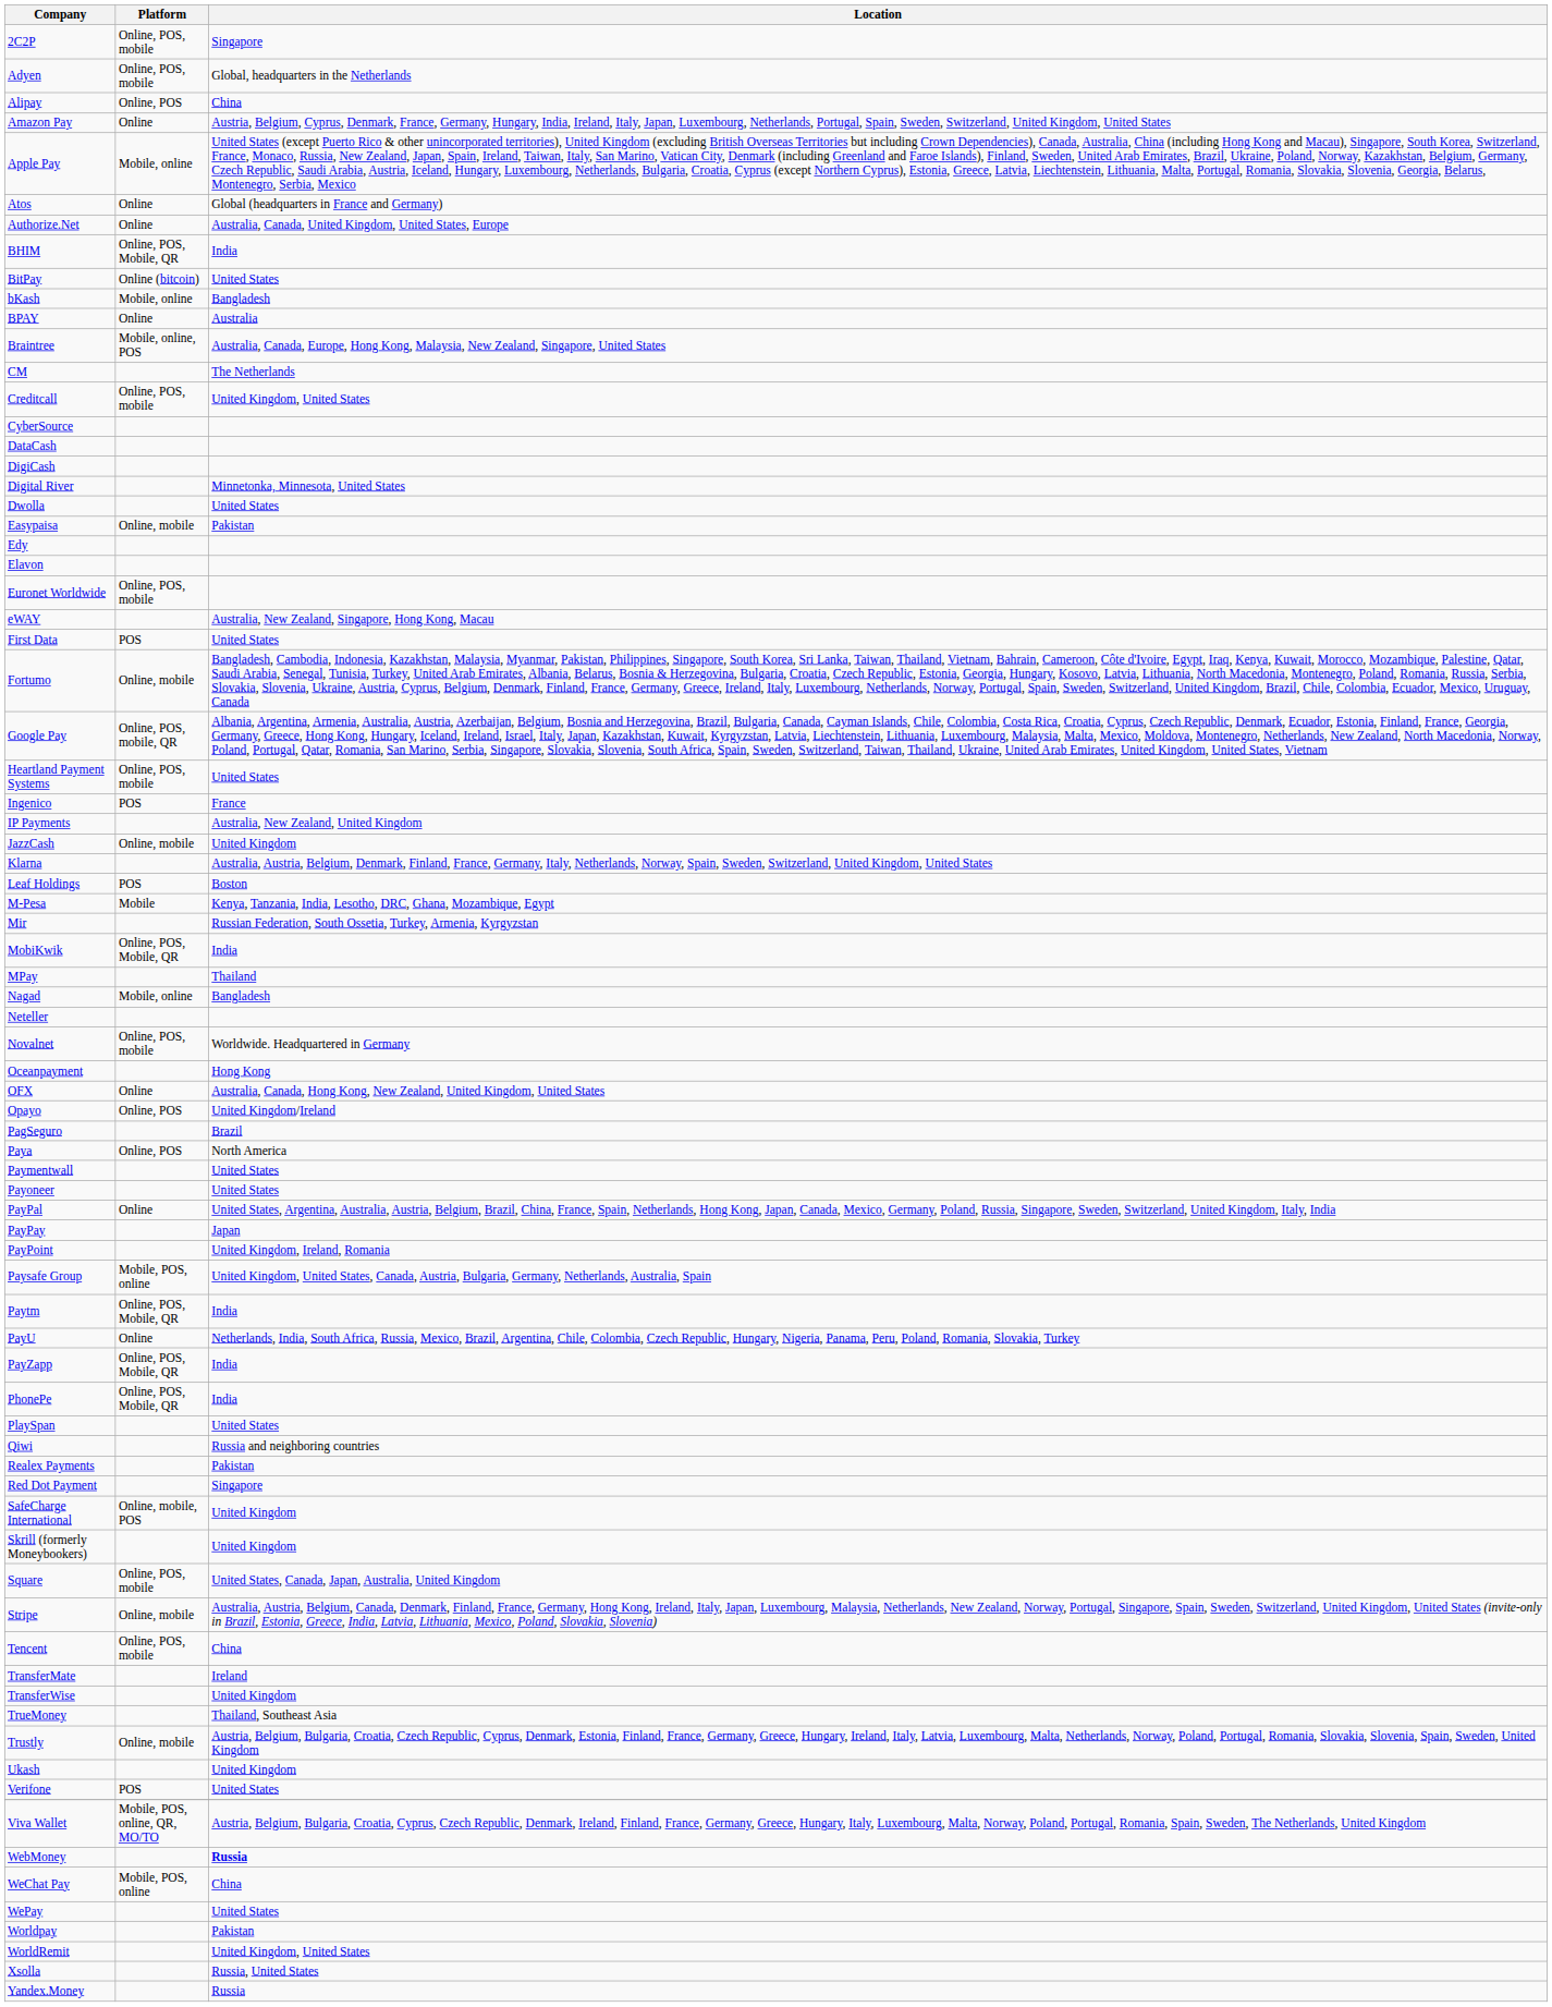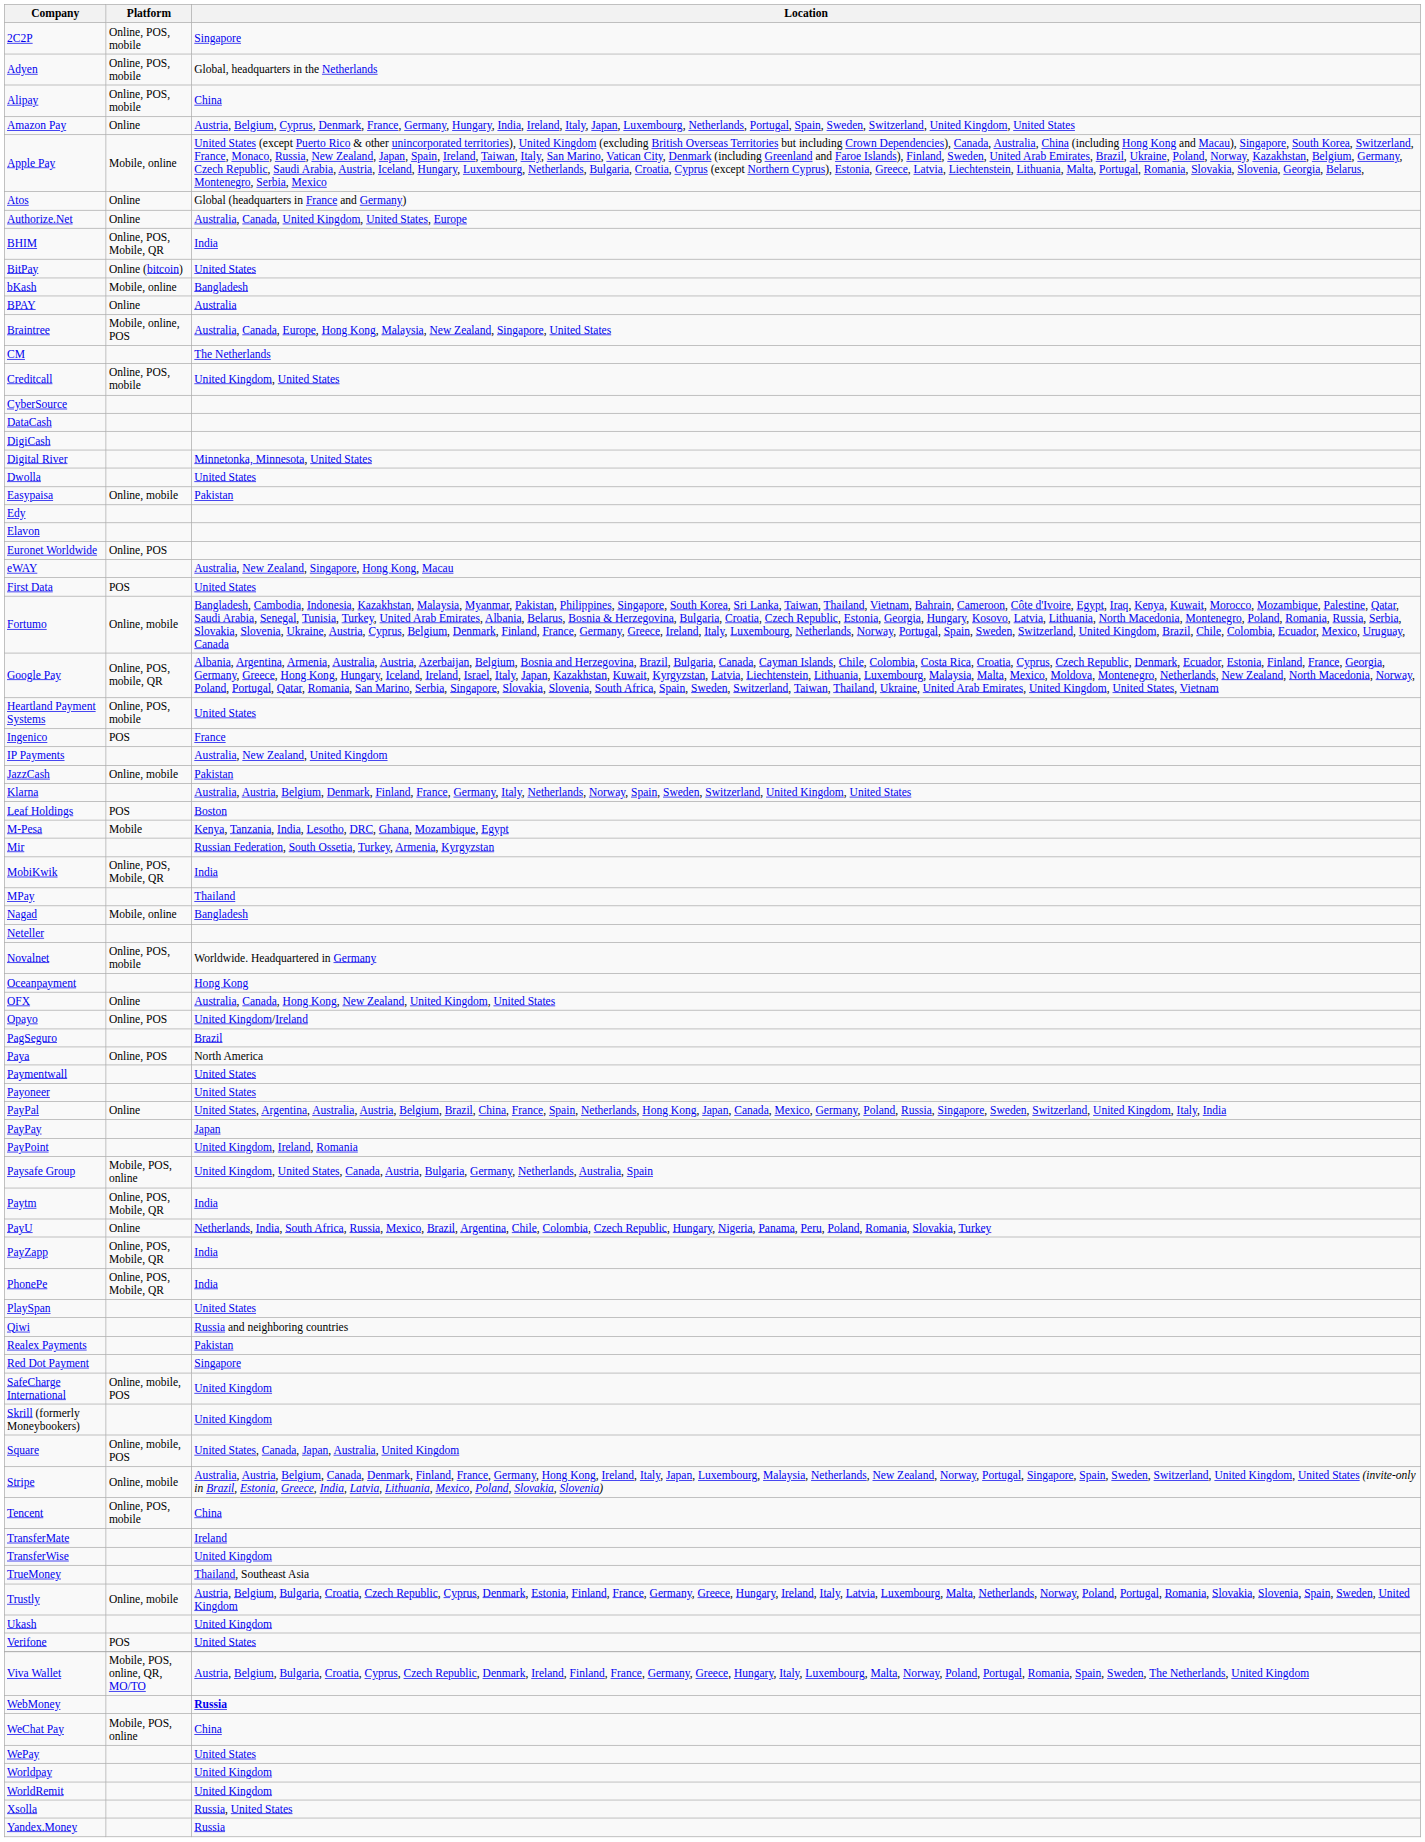Alipay | Platform: Online, POS -> Online, POS, mobile
Euronet Worldwide | Platform: Online, POS, mobile -> Online, POS
JazzCash | Location: United Kingdom -> Pakistan
Square | Platform: Online, POS, mobile -> Online, mobile, POS
Worldpay | Location: Pakistan -> United Kingdom
WorldRemit | Location: United Kingdom, United States -> United Kingdom
